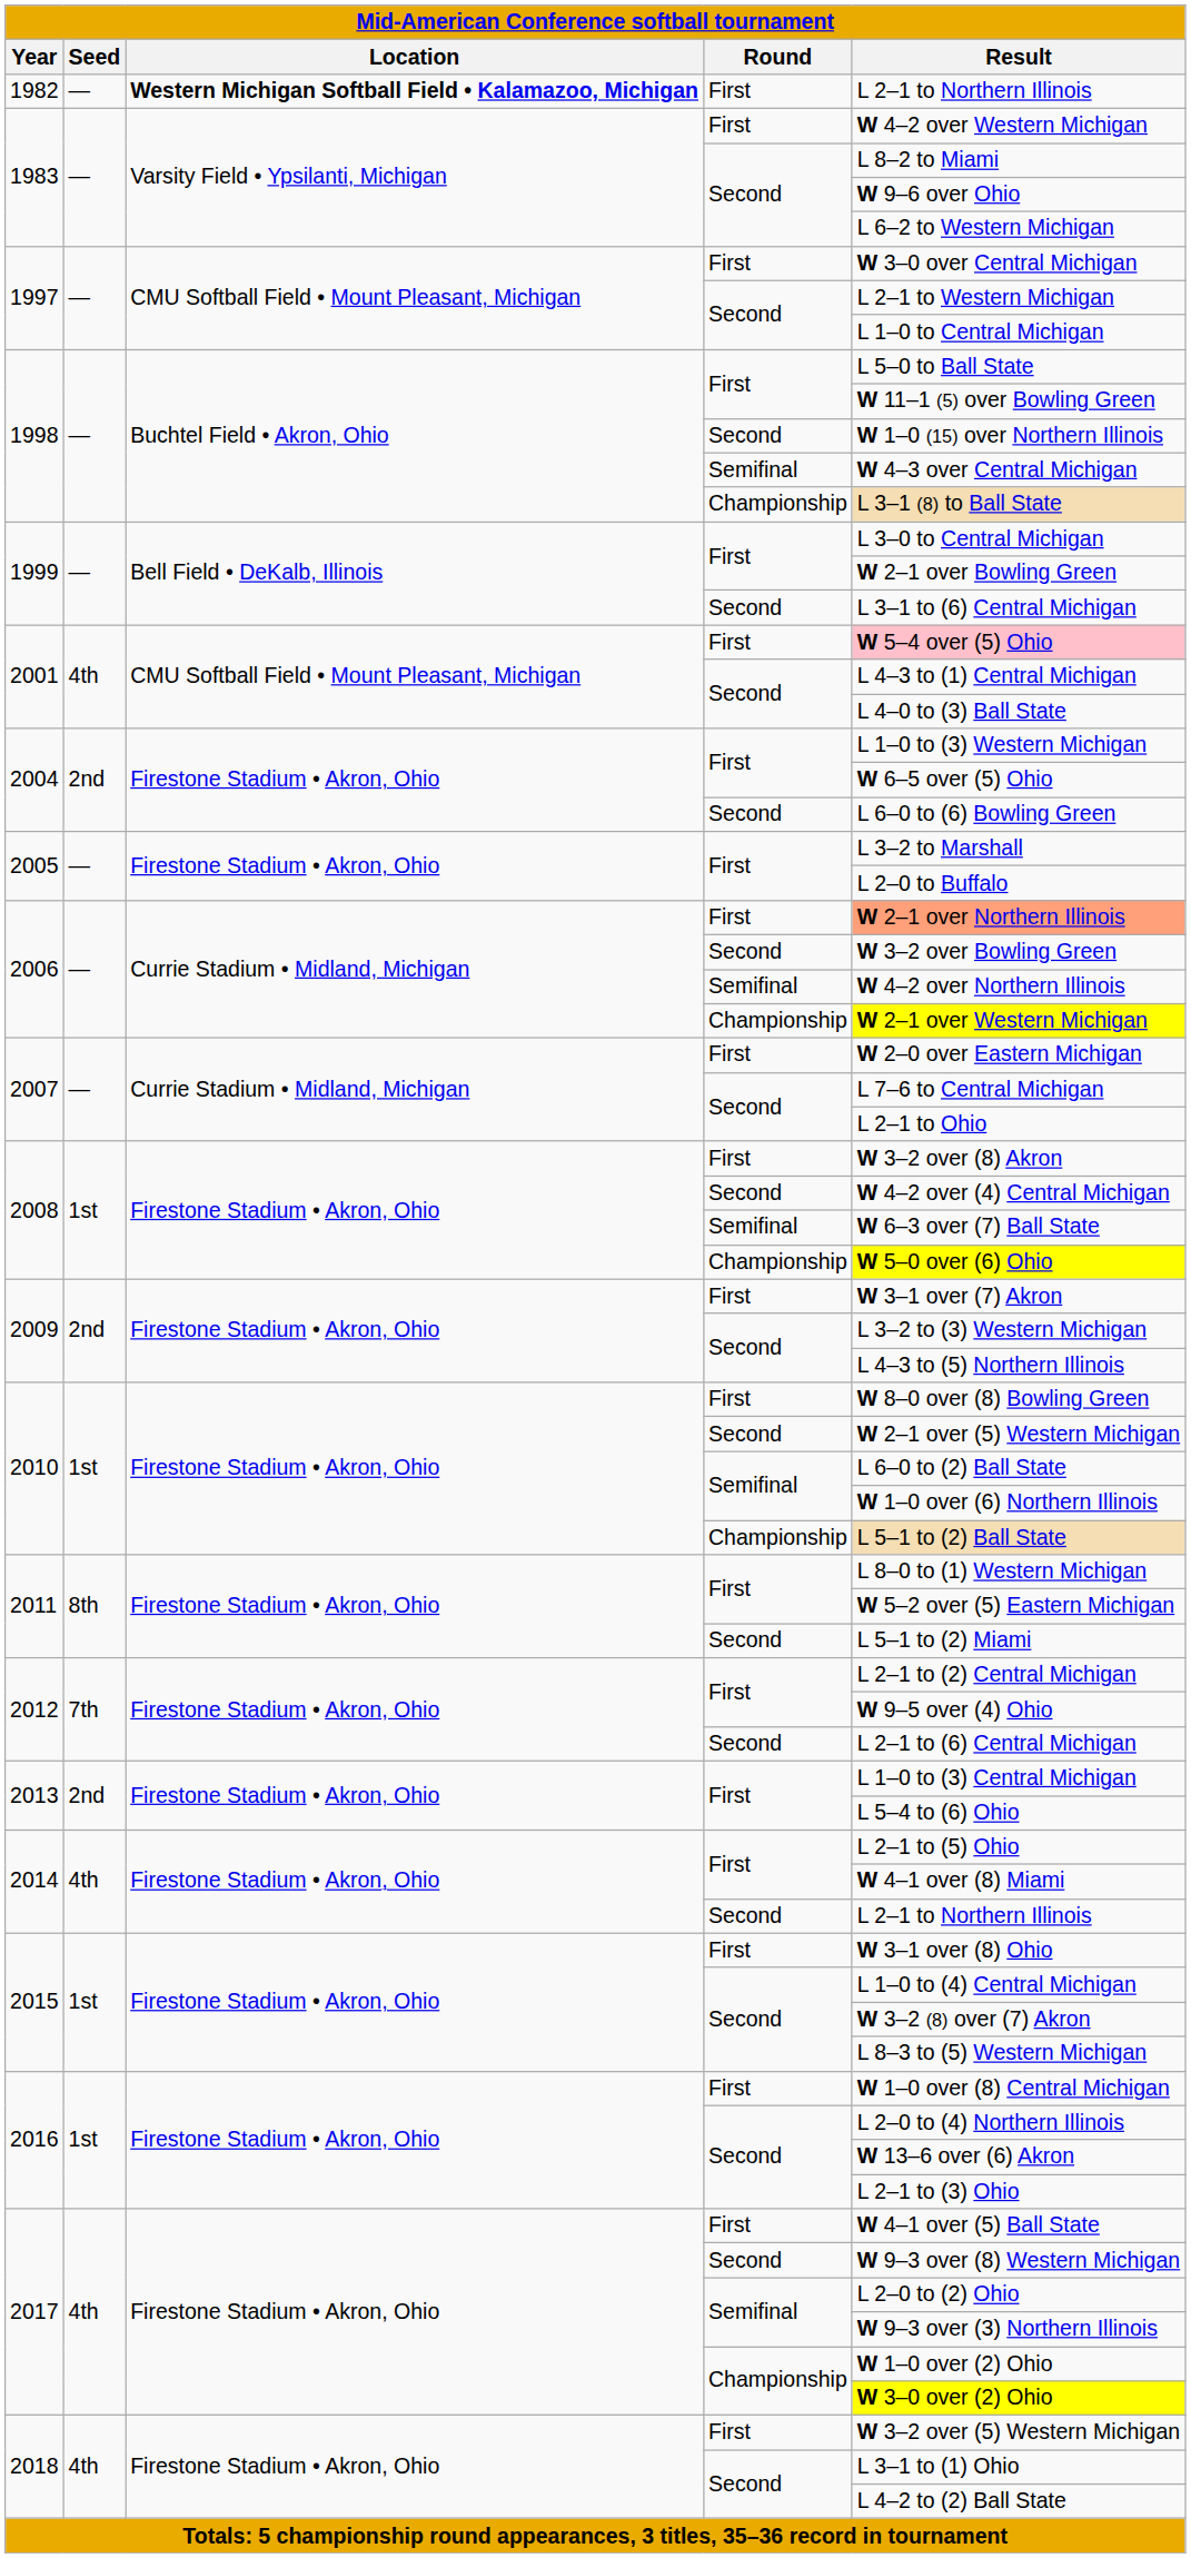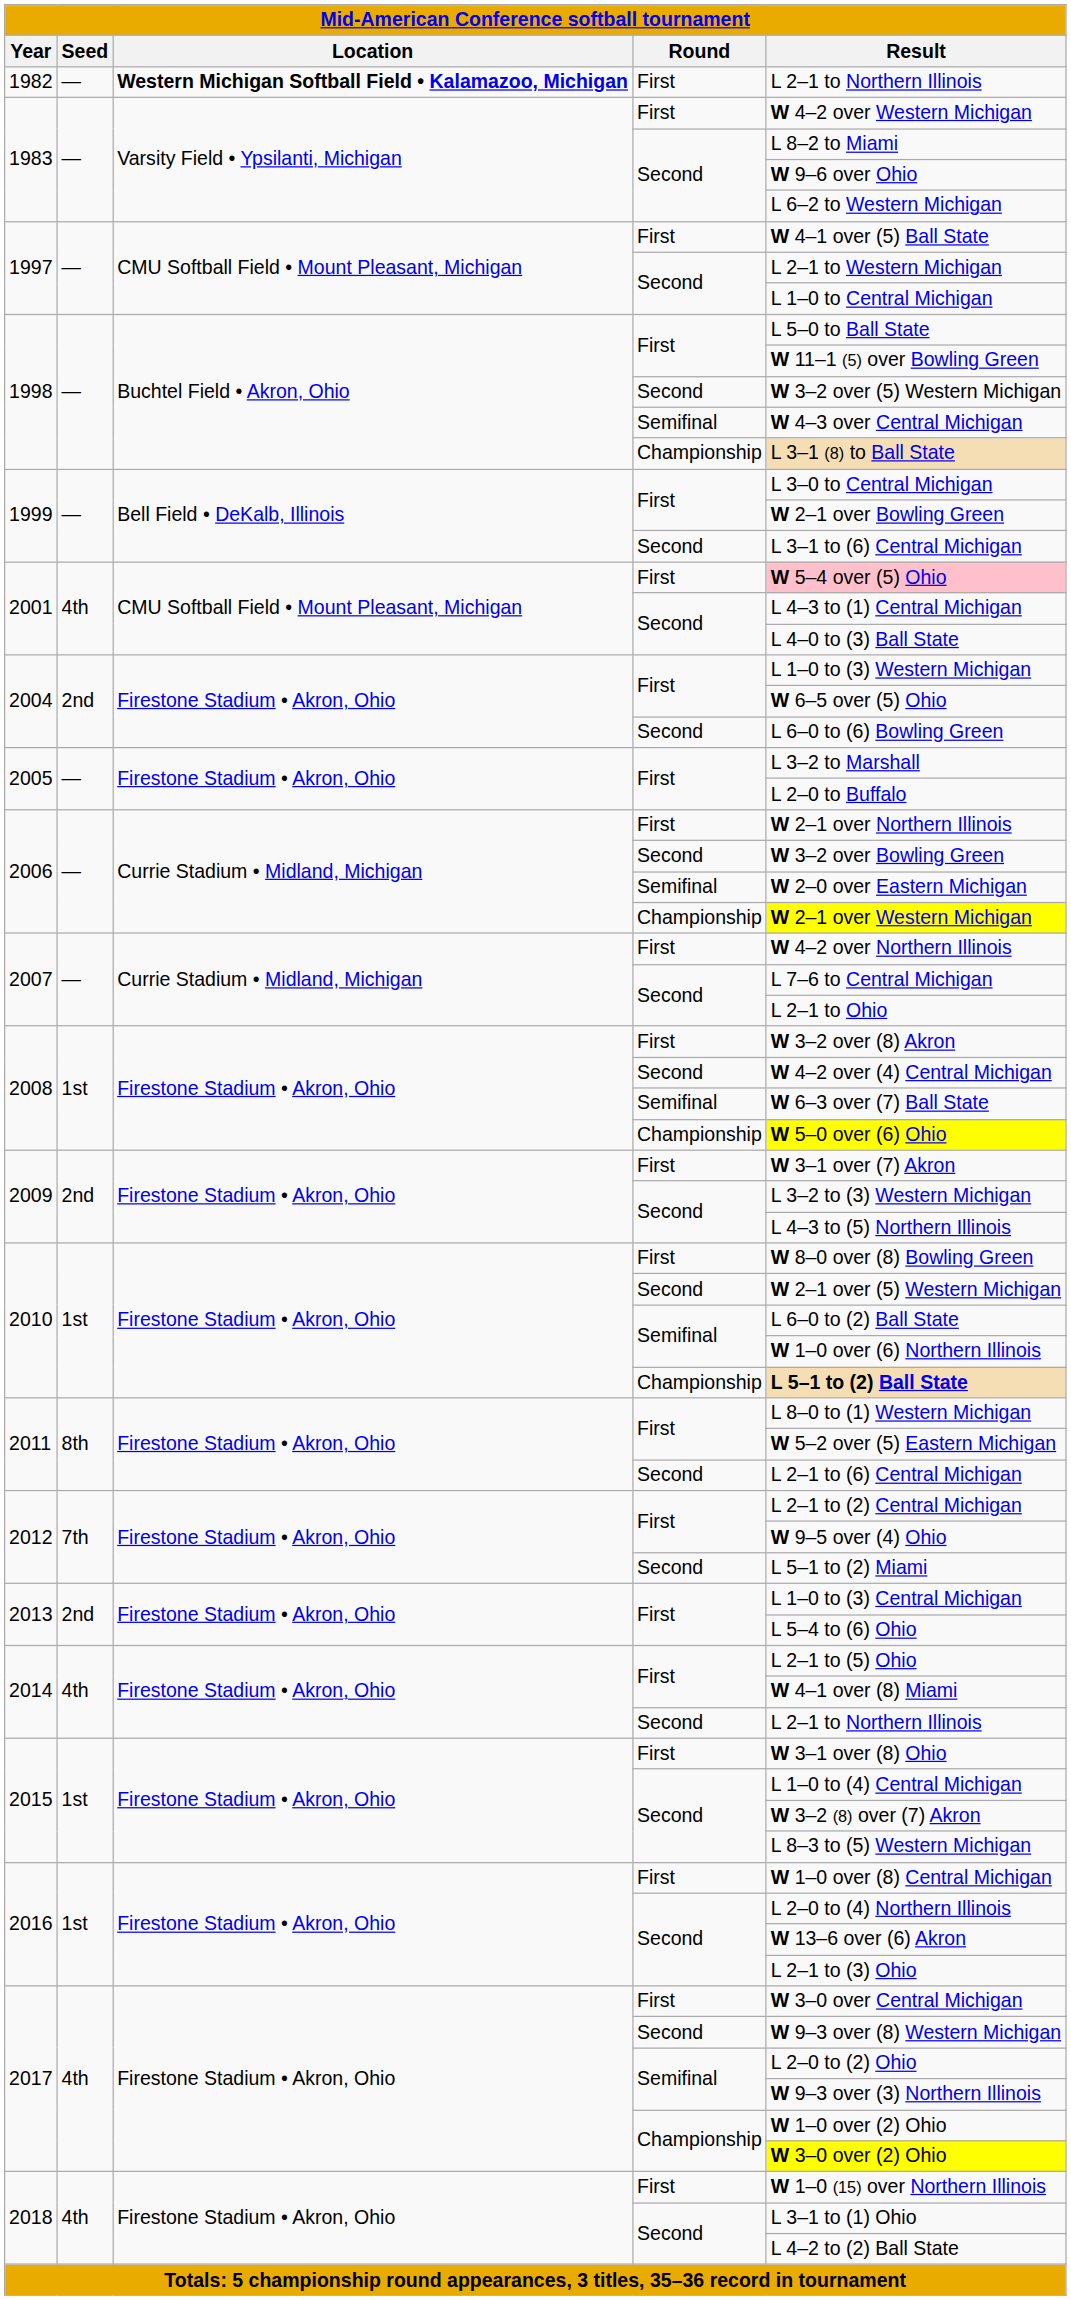1997 / First | Result: W 3–0 over Central Michigan -> W 4–1 over (5) Ball State
1998 / Second | Result: W 1–0 (15) over Northern Illinois -> W 3–2 over (5) Western Michigan
2006 / First | Result: lightsalmon background -> no background
2006 / Semifinal | Result: W 4–2 over Northern Illinois -> W 2–0 over Eastern Michigan
2007 / First | Result: W 2–0 over Eastern Michigan -> W 4–2 over Northern Illinois
2010 / Championship | Result: normal -> bold
2011 / Second | Result: L 5–1 to (2) Miami -> L 2–1 to (6) Central Michigan
2012 / Second | Result: L 2–1 to (6) Central Michigan -> L 5–1 to (2) Miami
2017 / First | Result: W 4–1 over (5) Ball State -> W 3–0 over Central Michigan
2018 / First | Result: W 3–2 over (5) Western Michigan -> W 1–0 (15) over Northern Illinois
